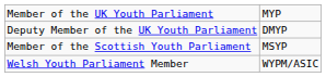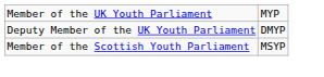- row: Welsh Youth Parliament Member | WYPM/ASIC
